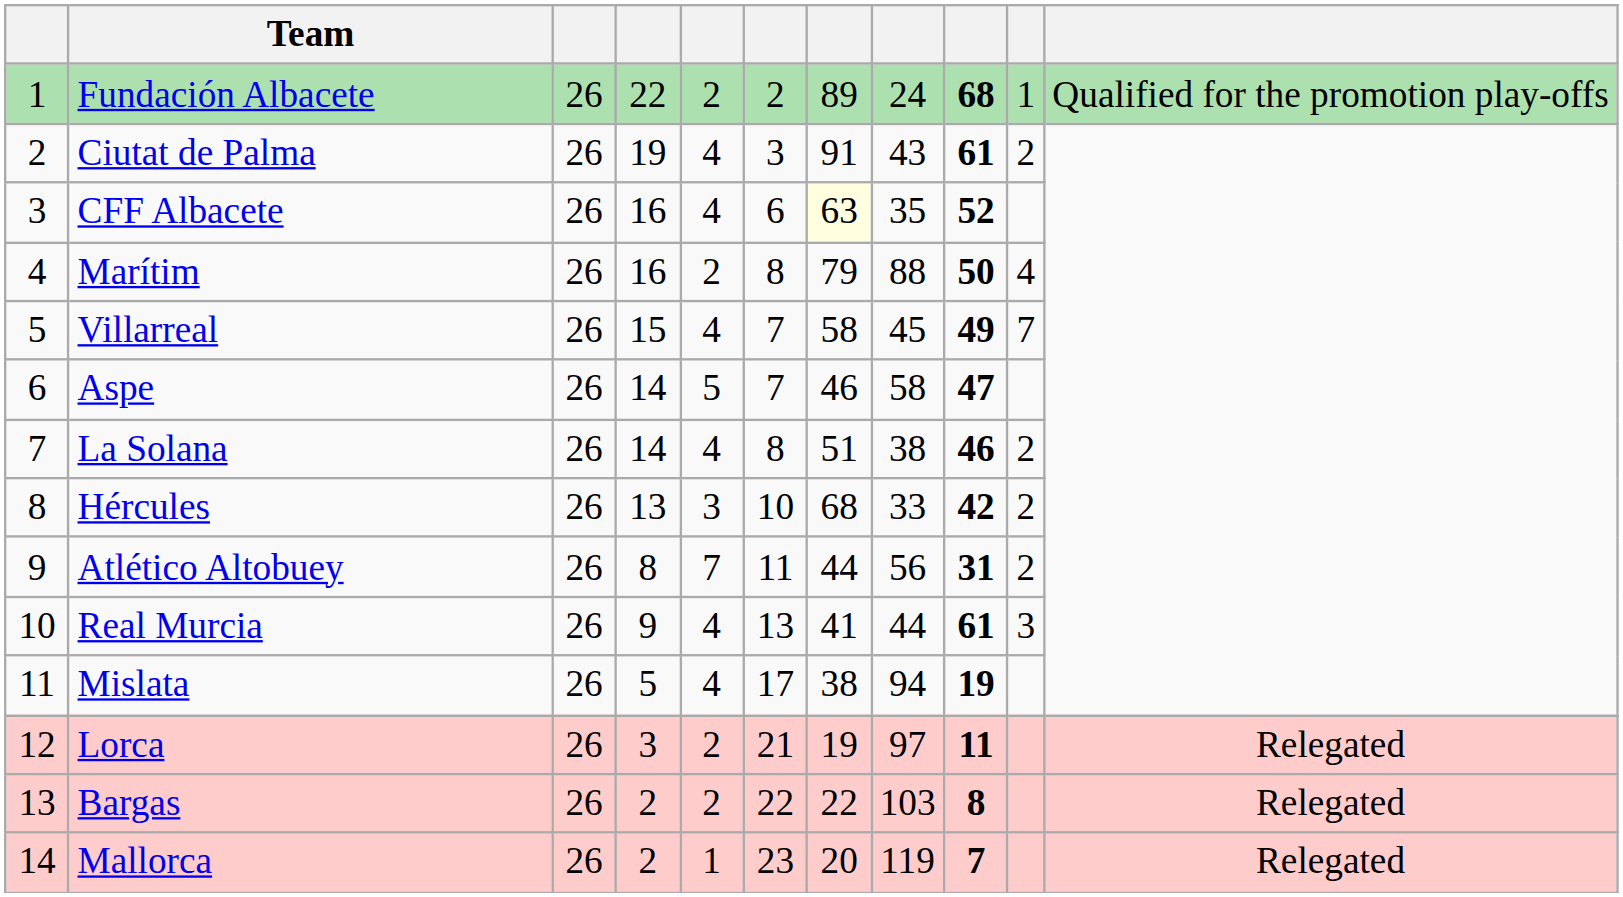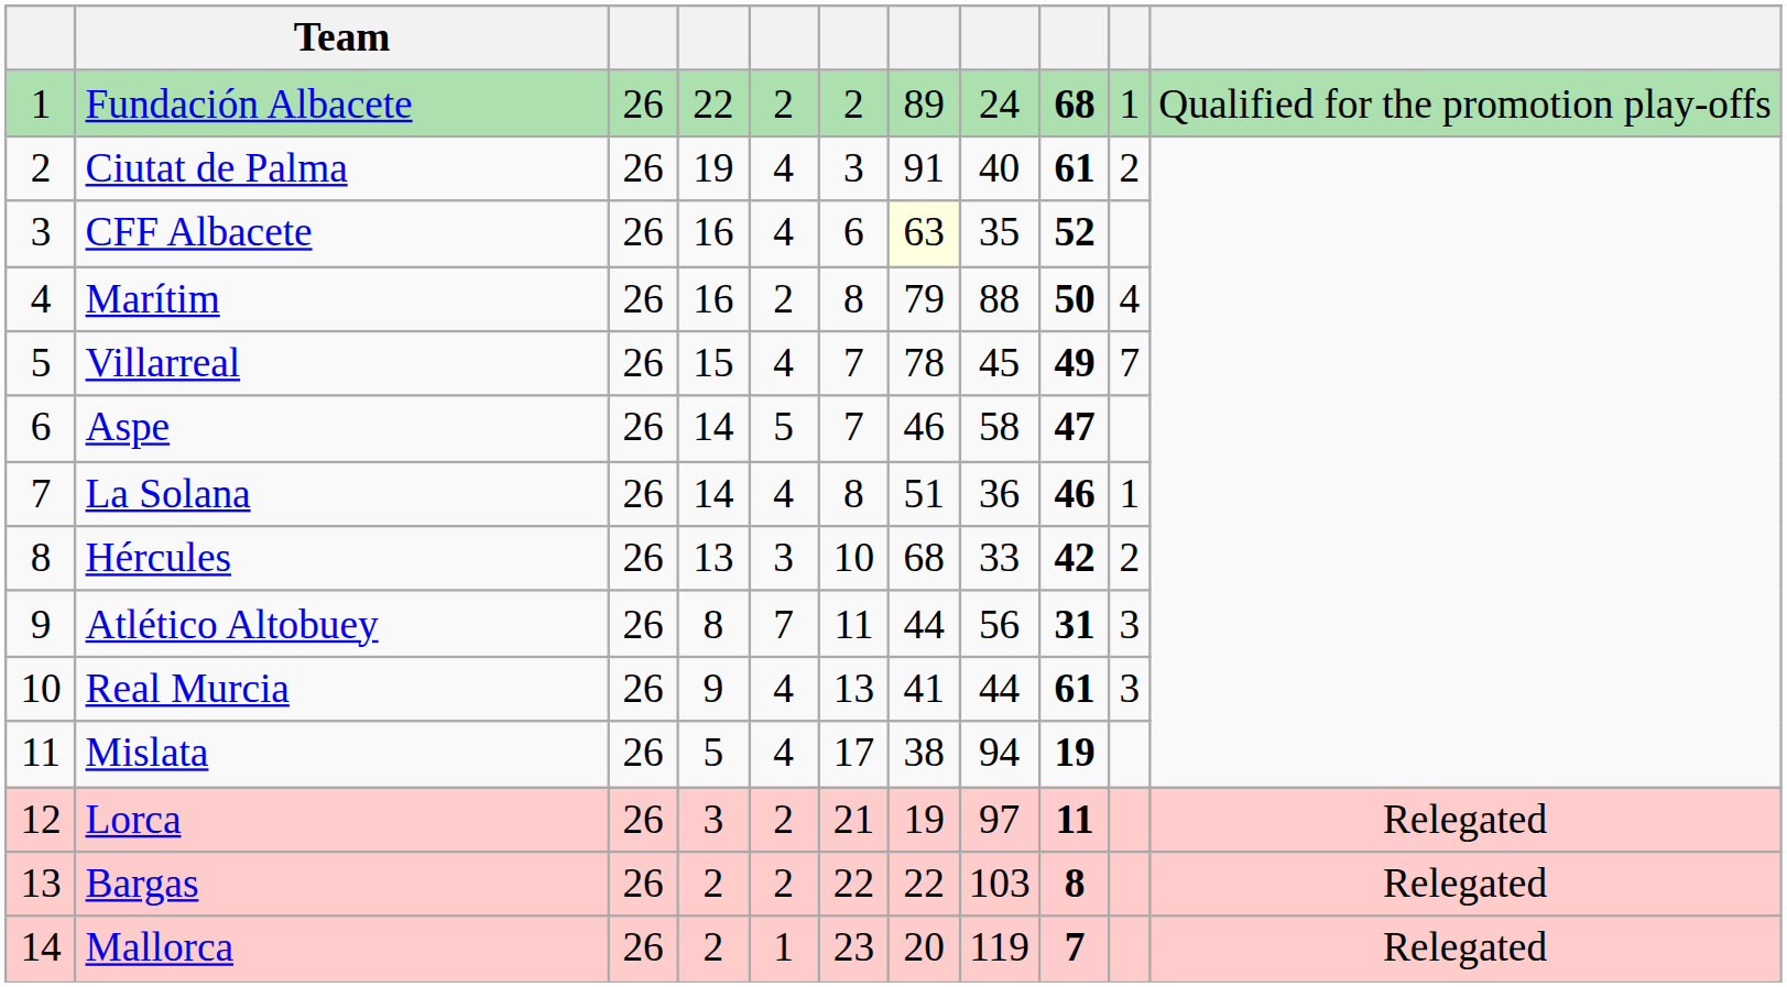Ciutat de Palma | column 8: 43 -> 40
Villarreal | column 7: 58 -> 78
La Solana | column 8: 38 -> 36
La Solana | column 10: 2 -> 1
Atlético Altobuey | column 10: 2 -> 3
